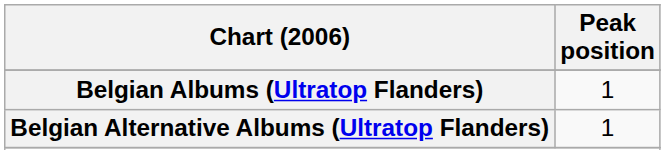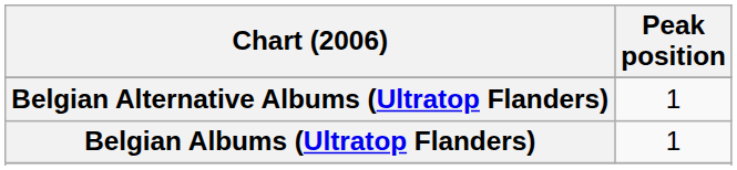rows swapped: Belgian Albums (Ultratop Flanders) <-> Belgian Alternative Albums (Ultratop Flanders)
